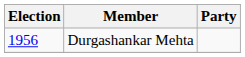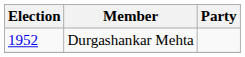Durgashankar Mehta | Election: 1956 -> 1952
